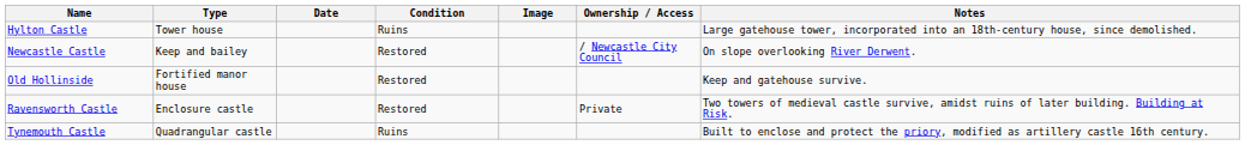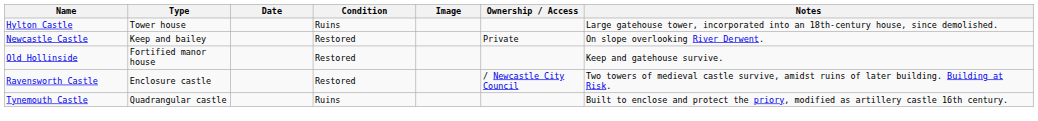Newcastle Castle | Ownership / Access: / Newcastle City Council -> Private
Ravensworth Castle | Ownership / Access: Private -> / Newcastle City Council
